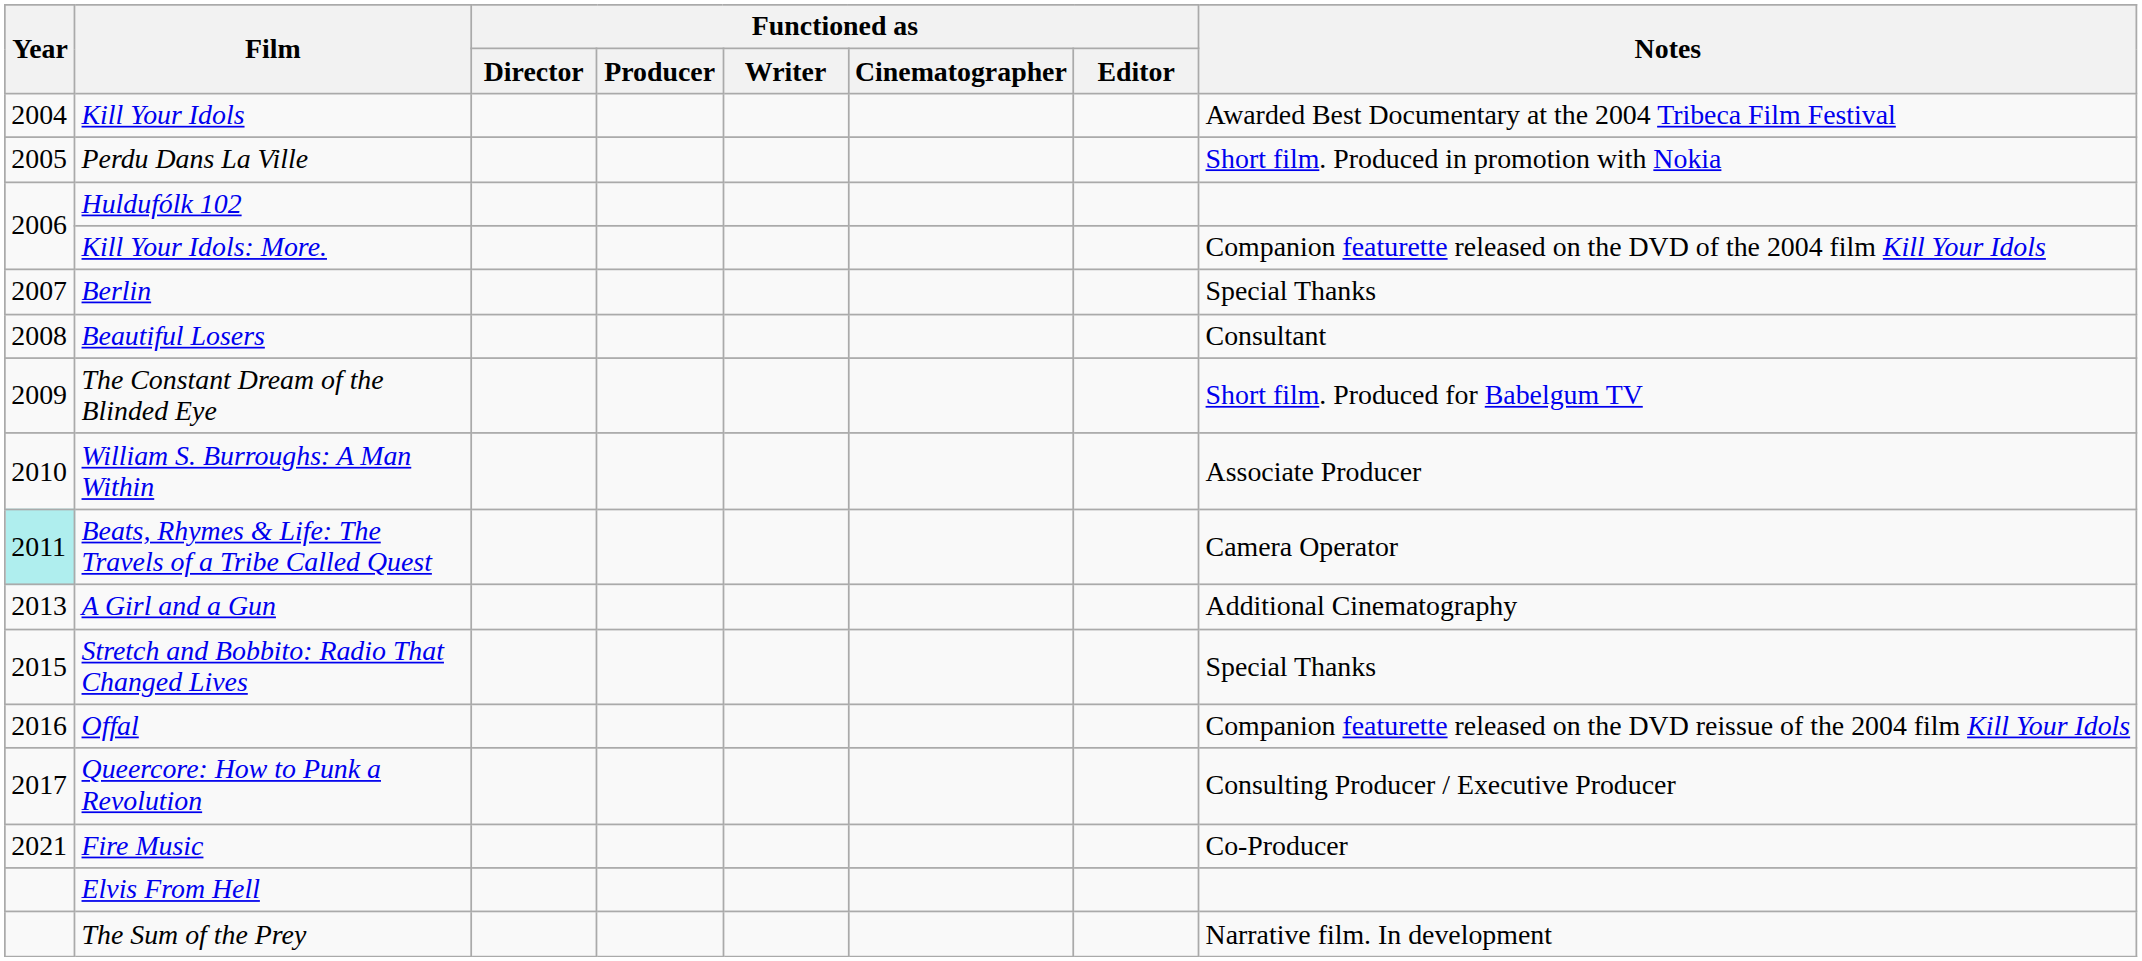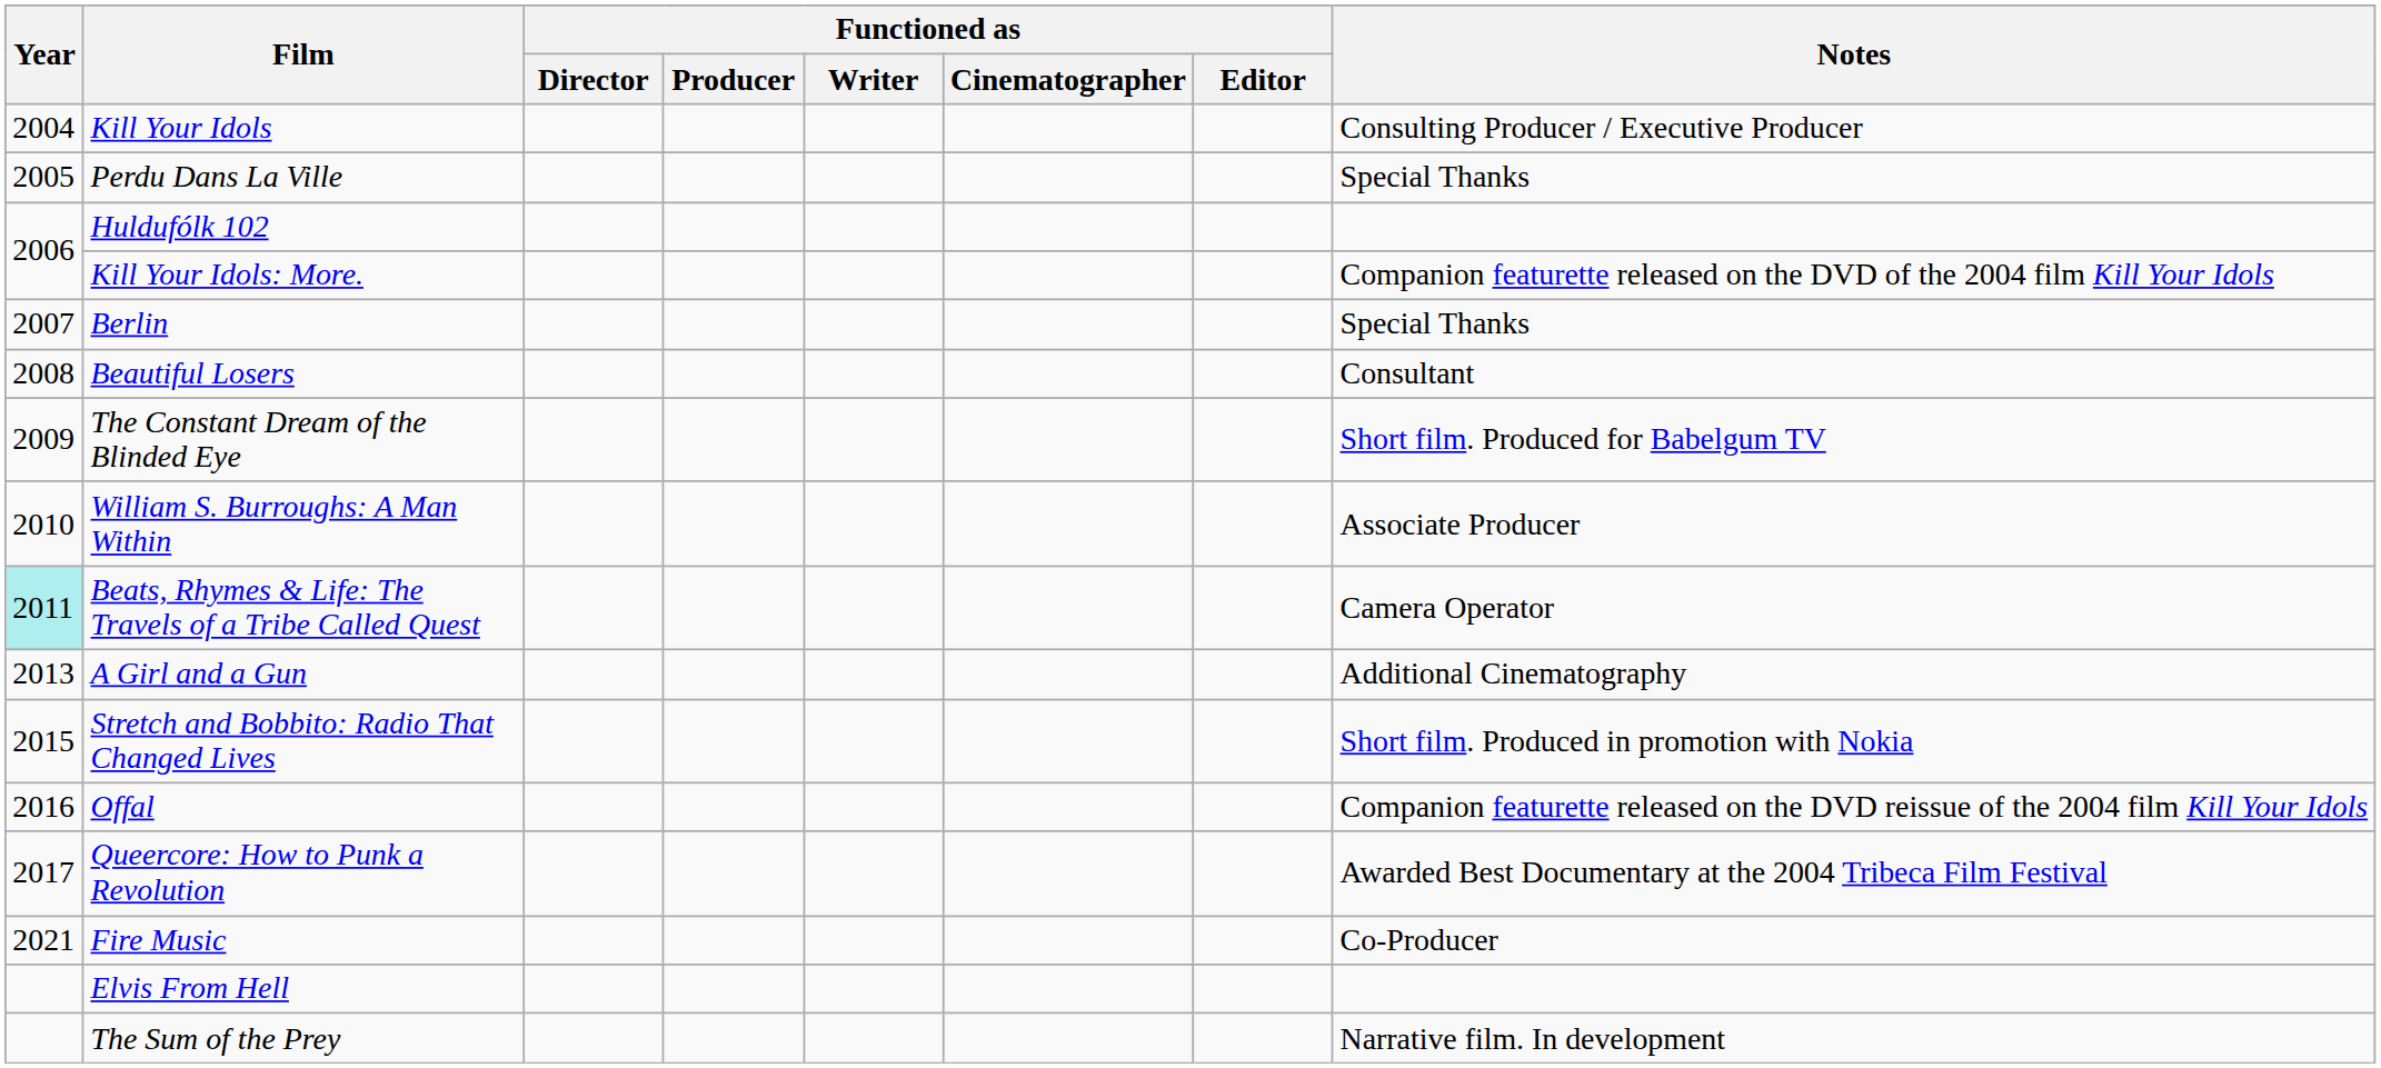Kill Your Idols | Notes: Awarded Best Documentary at the 2004 Tribeca Film Festival -> Consulting Producer / Executive Producer
Perdu Dans La Ville | Notes: Short film. Produced in promotion with Nokia -> Special Thanks
Stretch and Bobbito: Radio That Changed Lives | Notes: Special Thanks -> Short film. Produced in promotion with Nokia
Queercore: How to Punk a Revolution | Notes: Consulting Producer / Executive Producer -> Awarded Best Documentary at the 2004 Tribeca Film Festival
